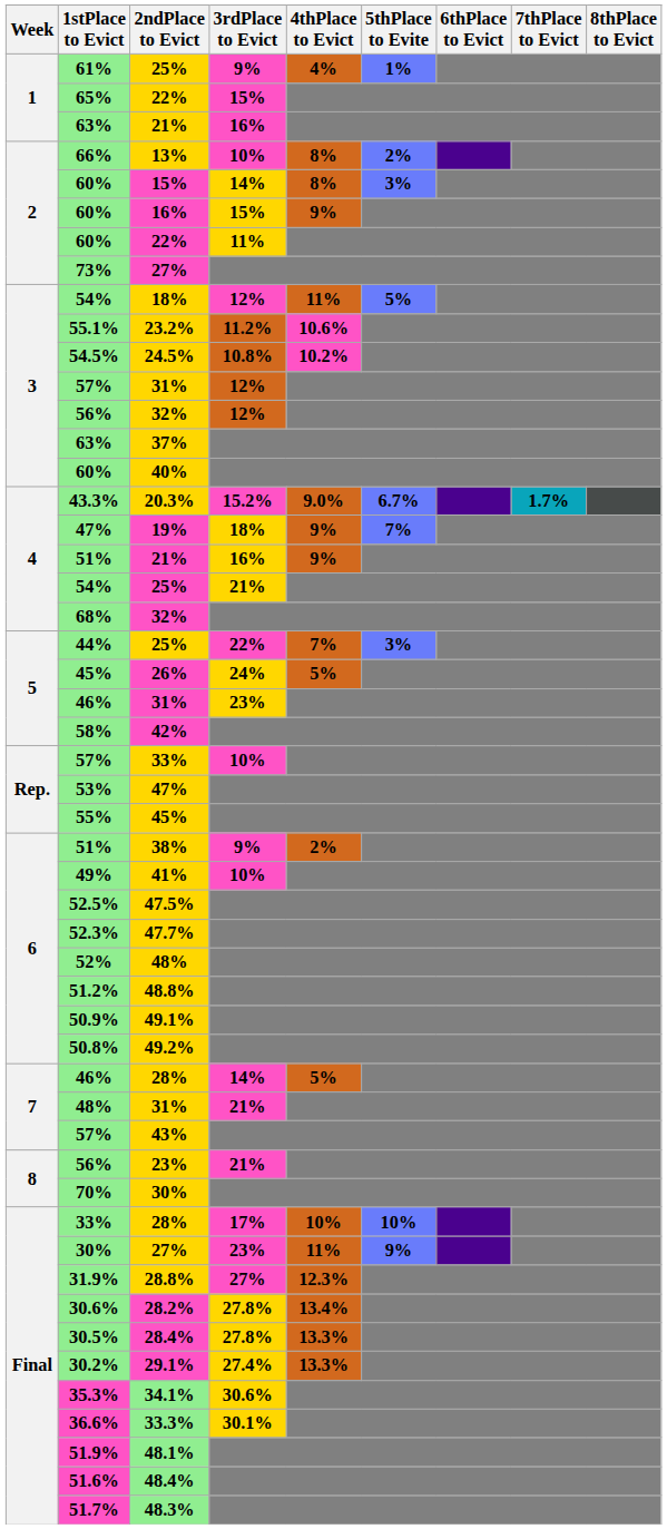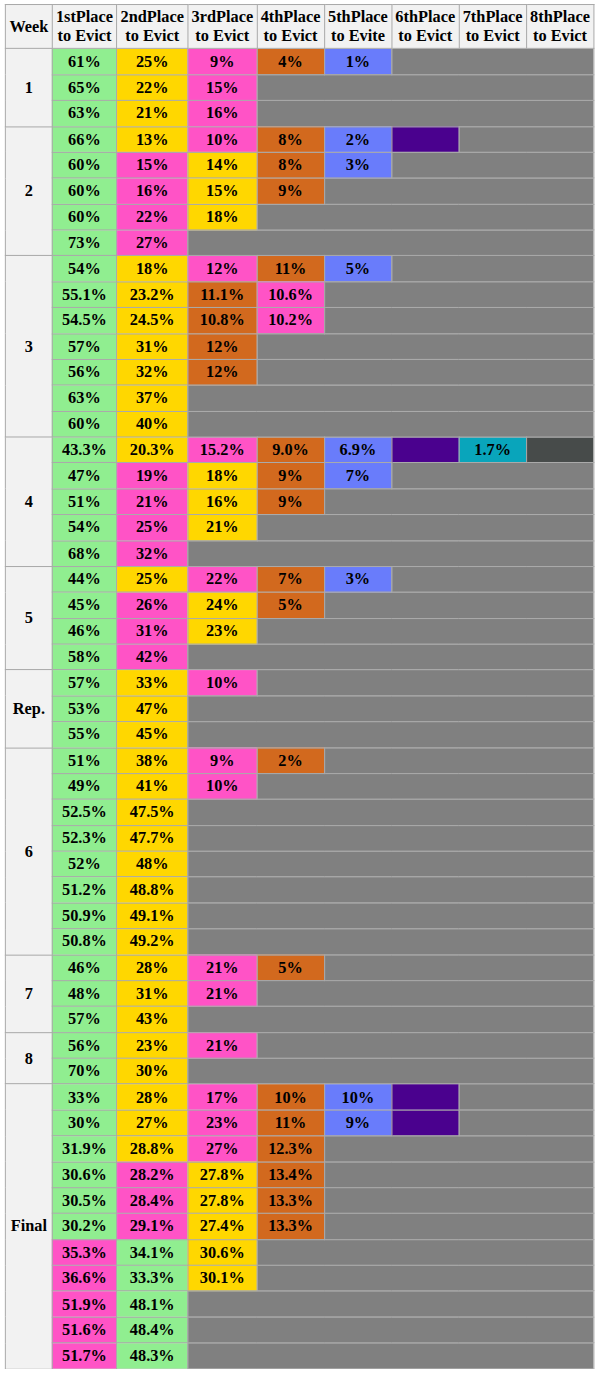60% / 22% | 3rdPlace to Evict: 11% -> 18%
23.2% | 3rdPlace to Evict: 11.2% -> 11.1%
20.3% | 5thPlace to Evite: 6.7% -> 6.9%
46% / 28% | 3rdPlace to Evict: 14% -> 21%
